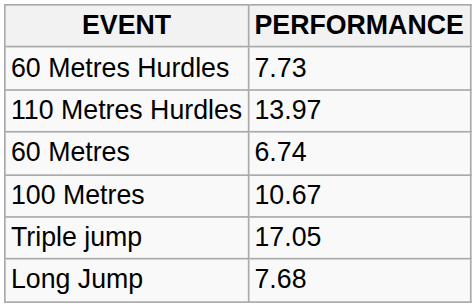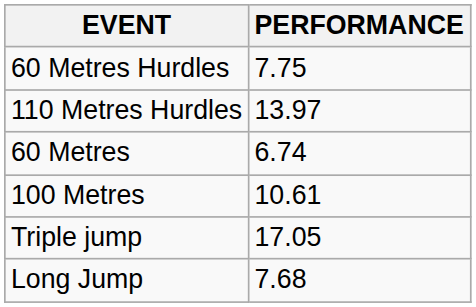60 Metres Hurdles | PERFORMANCE: 7.73 -> 7.75
100 Metres | PERFORMANCE: 10.67 -> 10.61
